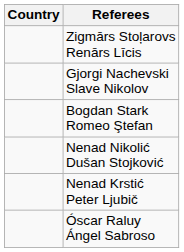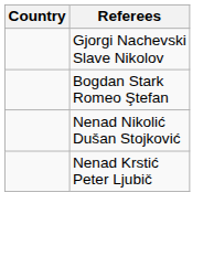- row: Zigmārs Stoļarovs Renārs Līcis
- row: Óscar Raluy Ángel Sabroso
